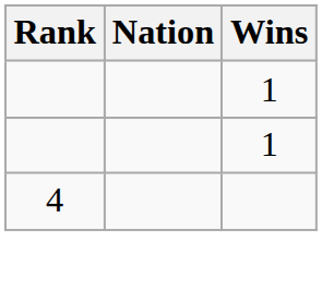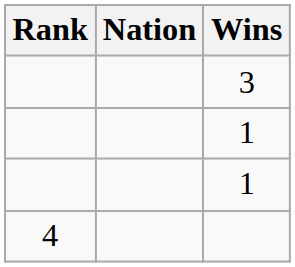+ row: 3
